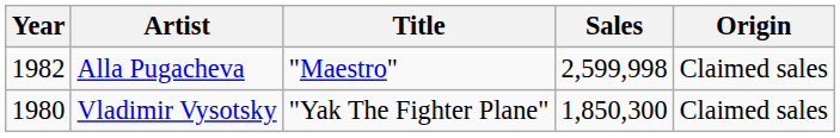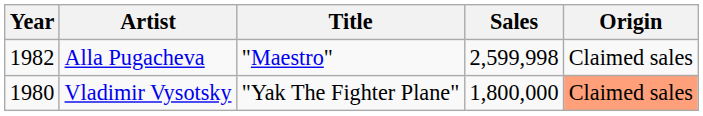Vladimir Vysotsky | Sales: 1,850,300 -> 1,800,000
Vladimir Vysotsky | Origin: no background -> lightsalmon background
